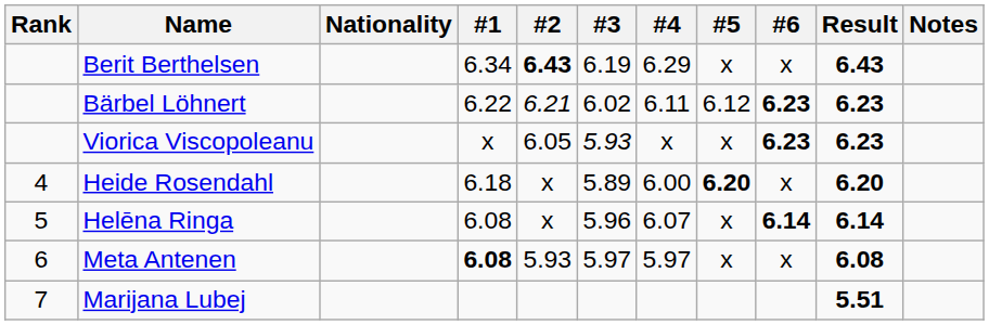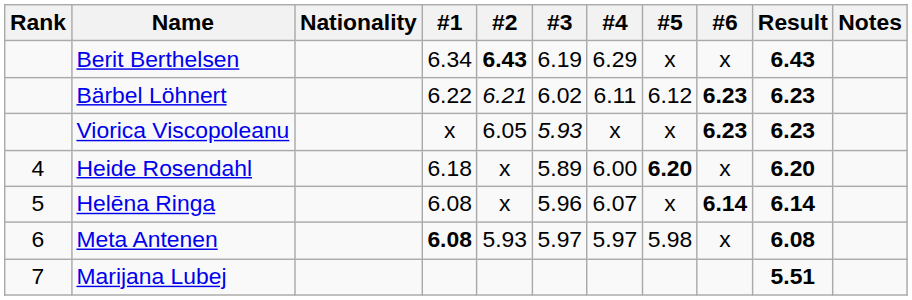Meta Antenen | #5: x -> 5.98
